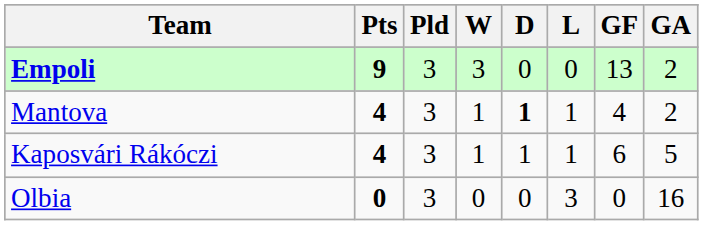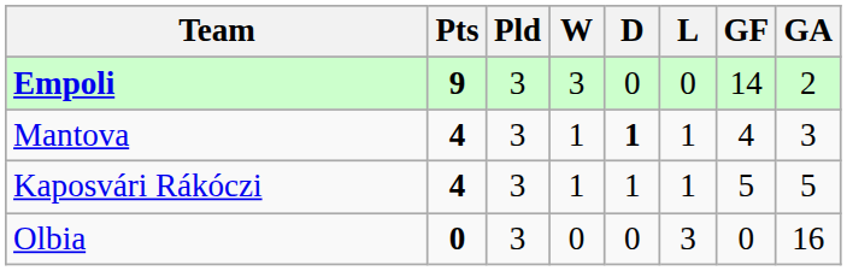Empoli | GF: 13 -> 14
Mantova | GA: 2 -> 3
Kaposvári Rákóczi | GF: 6 -> 5
